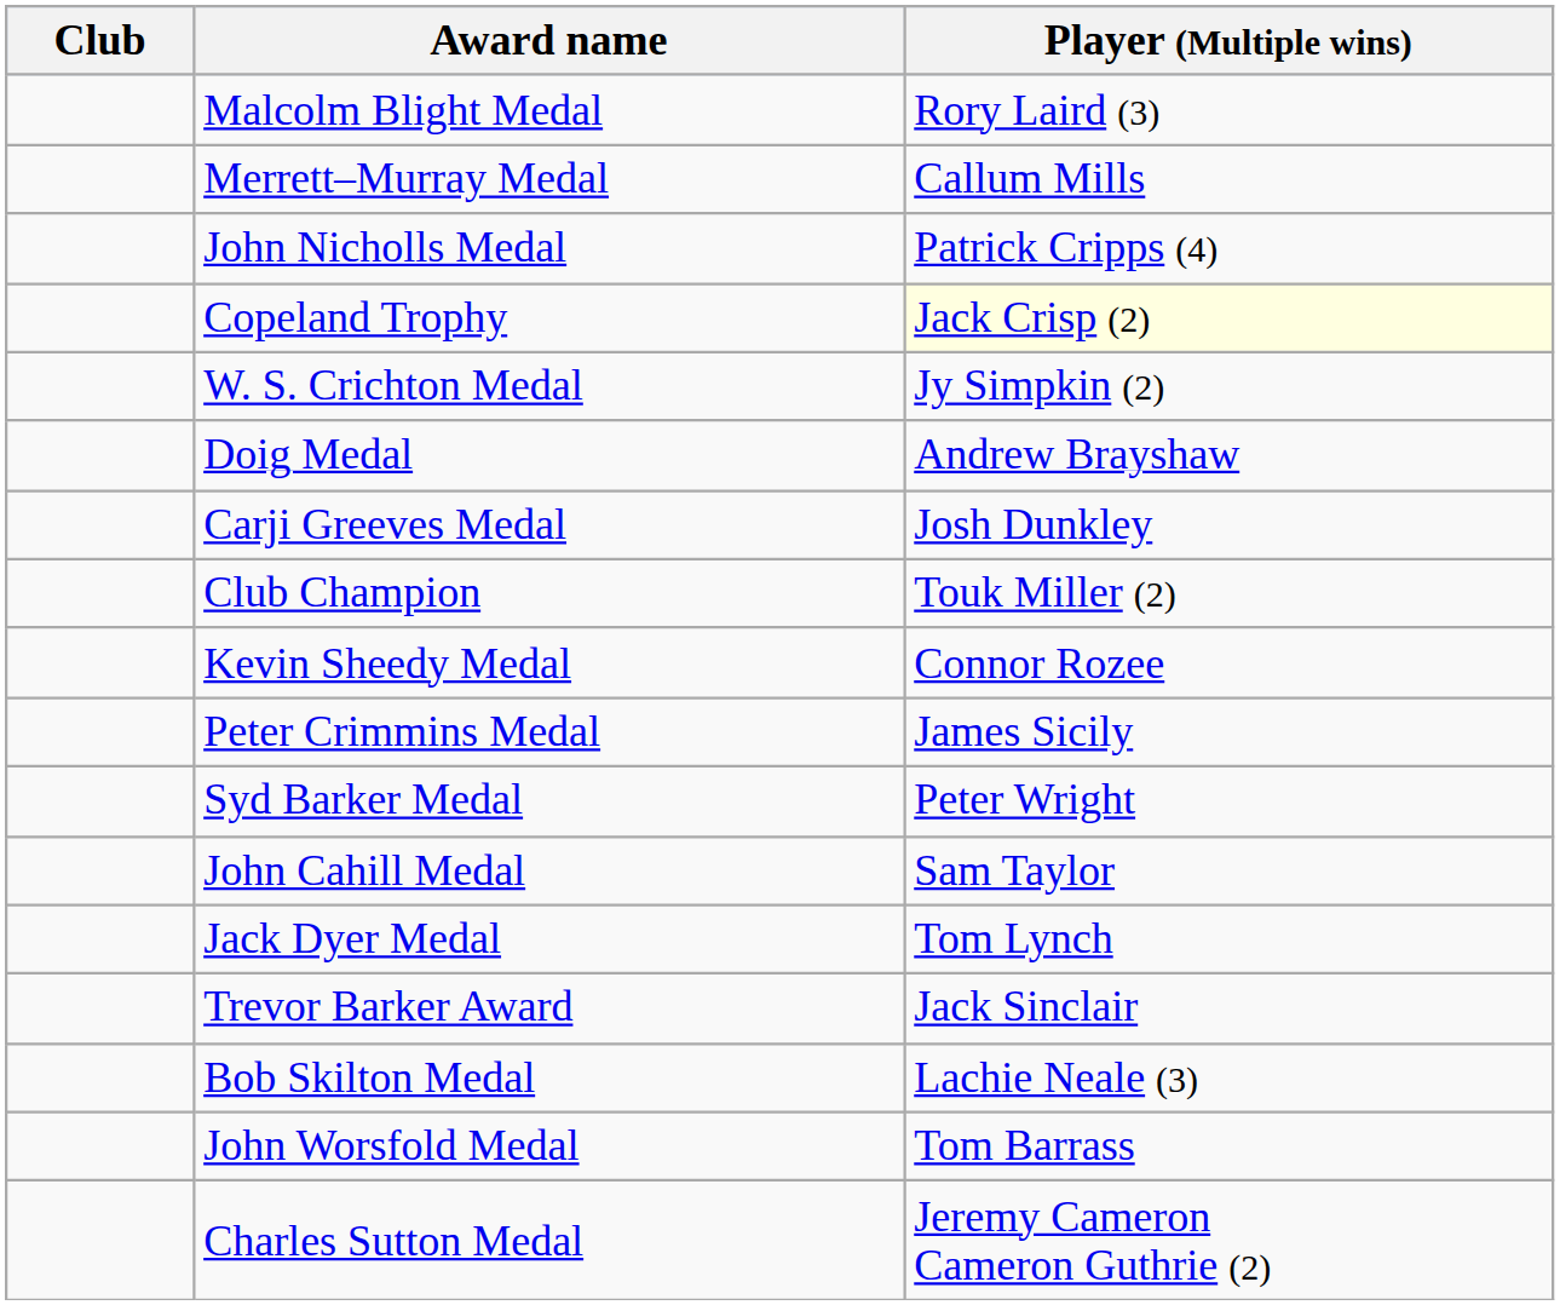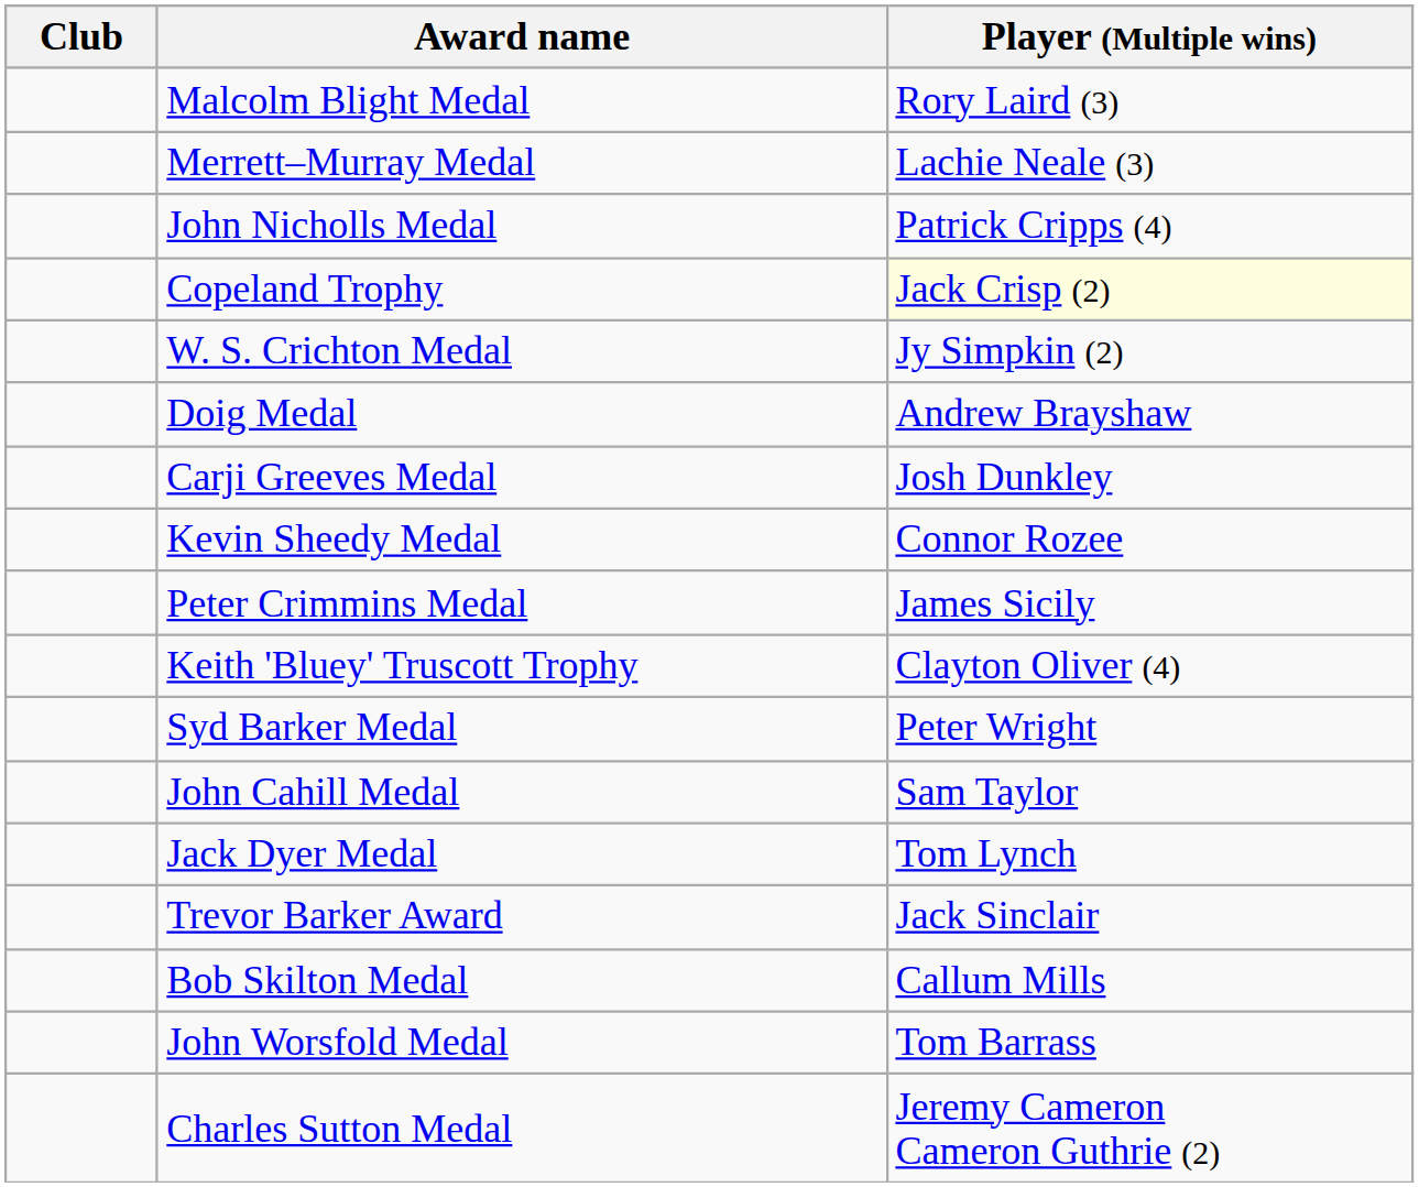Merrett–Murray Medal | Player (Multiple wins): Callum Mills -> Lachie Neale (3)
- row: Club Champion | Touk Miller (2)
+ row: Keith 'Bluey' Truscott Trophy | Clayton Oliver (4)
Bob Skilton Medal | Player (Multiple wins): Lachie Neale (3) -> Callum Mills
